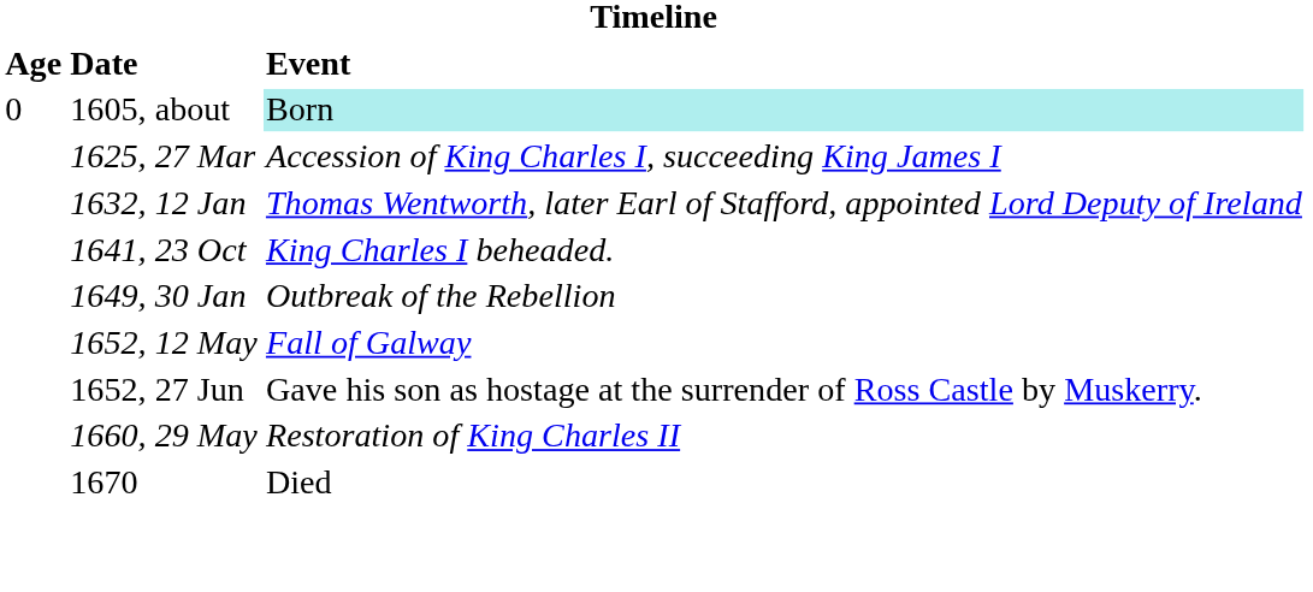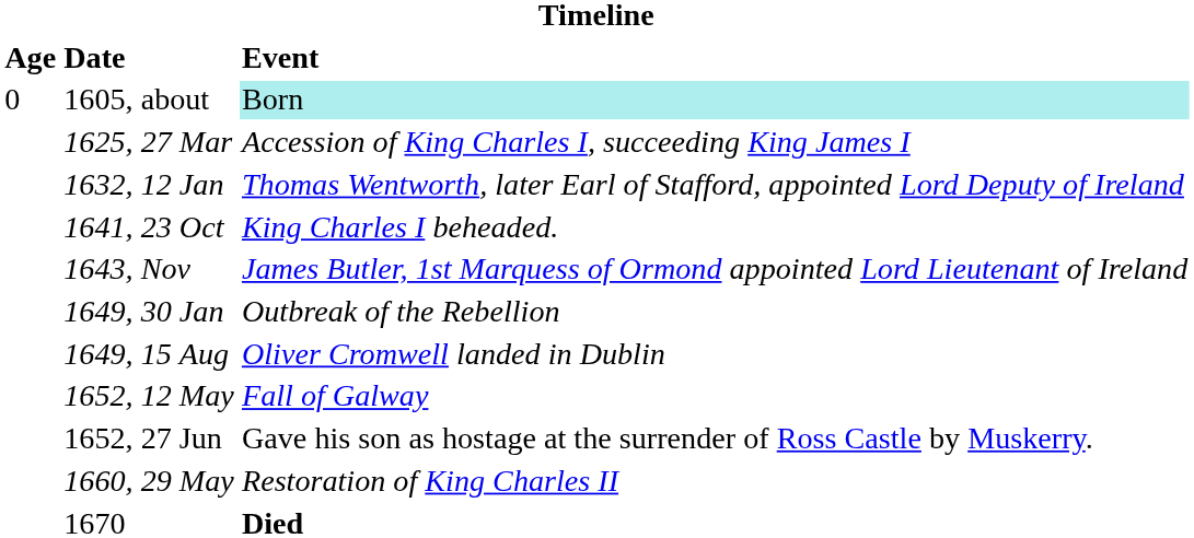+ row: 1643, Nov | James Butler, 1st Marquess of Ormond appointed Lord Lieutenant of Ireland
+ row: 1649, 15 Aug | Oliver Cromwell landed in Dublin
1670 | Event: normal -> bold
